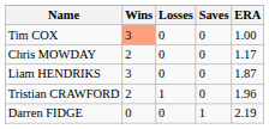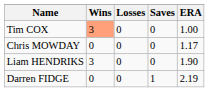Chris MOWDAY | Wins: 2 -> 0
Liam HENDRIKS | ERA: 1.87 -> 1.90
- row: Tristian CRAWFORD | 2 | 1 | 0 | 1.96
